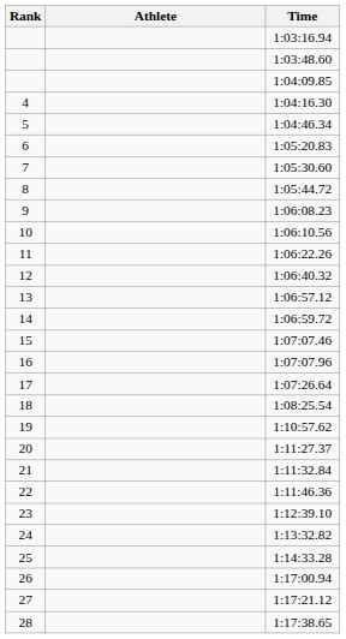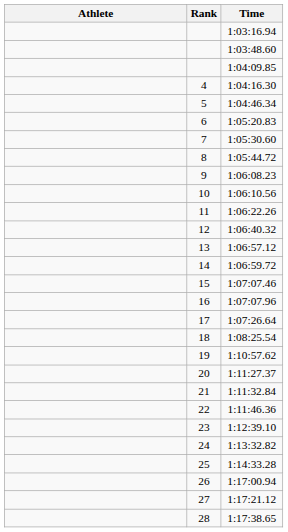columns swapped: Rank <-> Athlete
